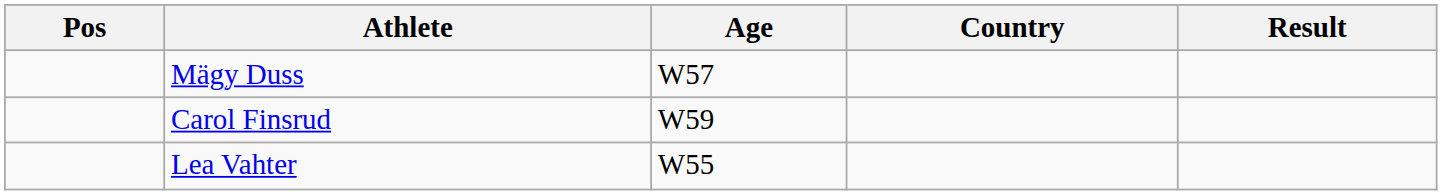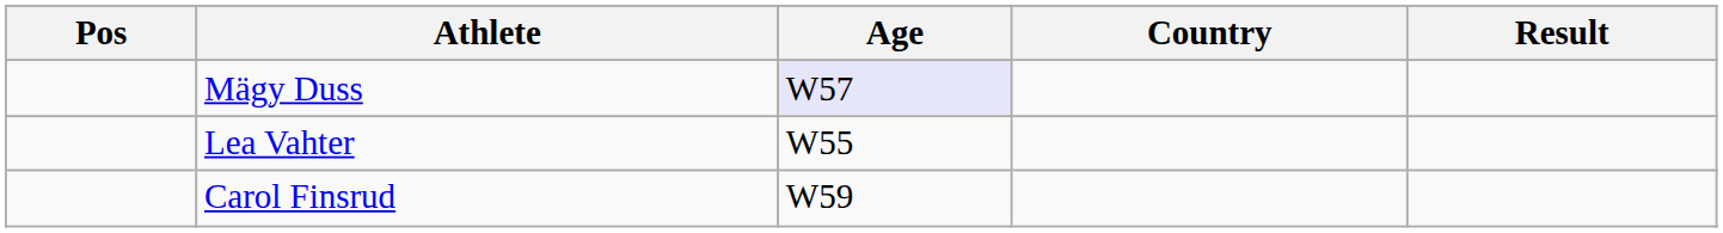Mägy Duss | Age: no background -> lavender background
rows swapped: Carol Finsrud <-> Lea Vahter
